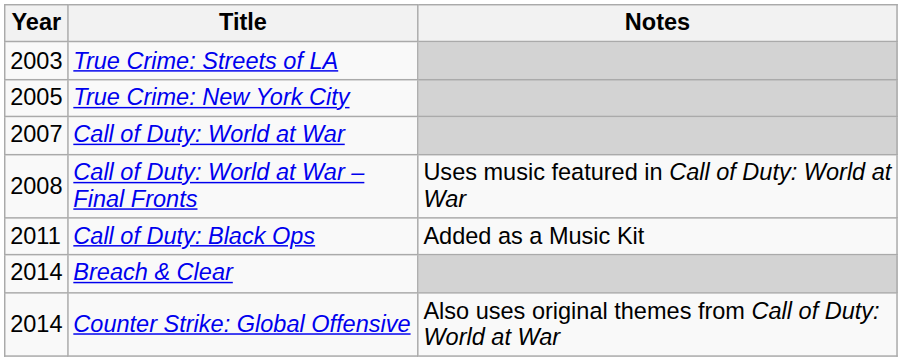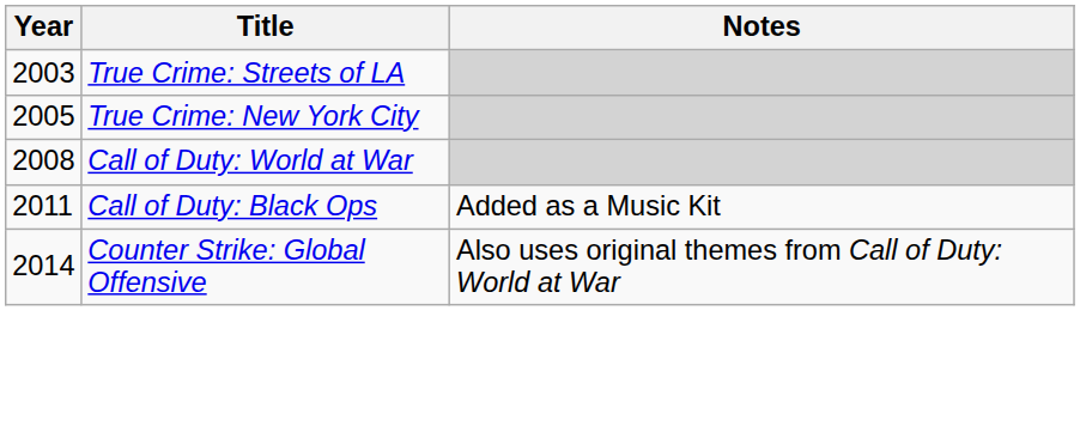Call of Duty: World at War | Year: 2007 -> 2008
- row: 2008 | Call of Duty: World at War – Final Fronts | Uses music featured in Call of Duty: World at War
- row: 2014 | Breach & Clear
